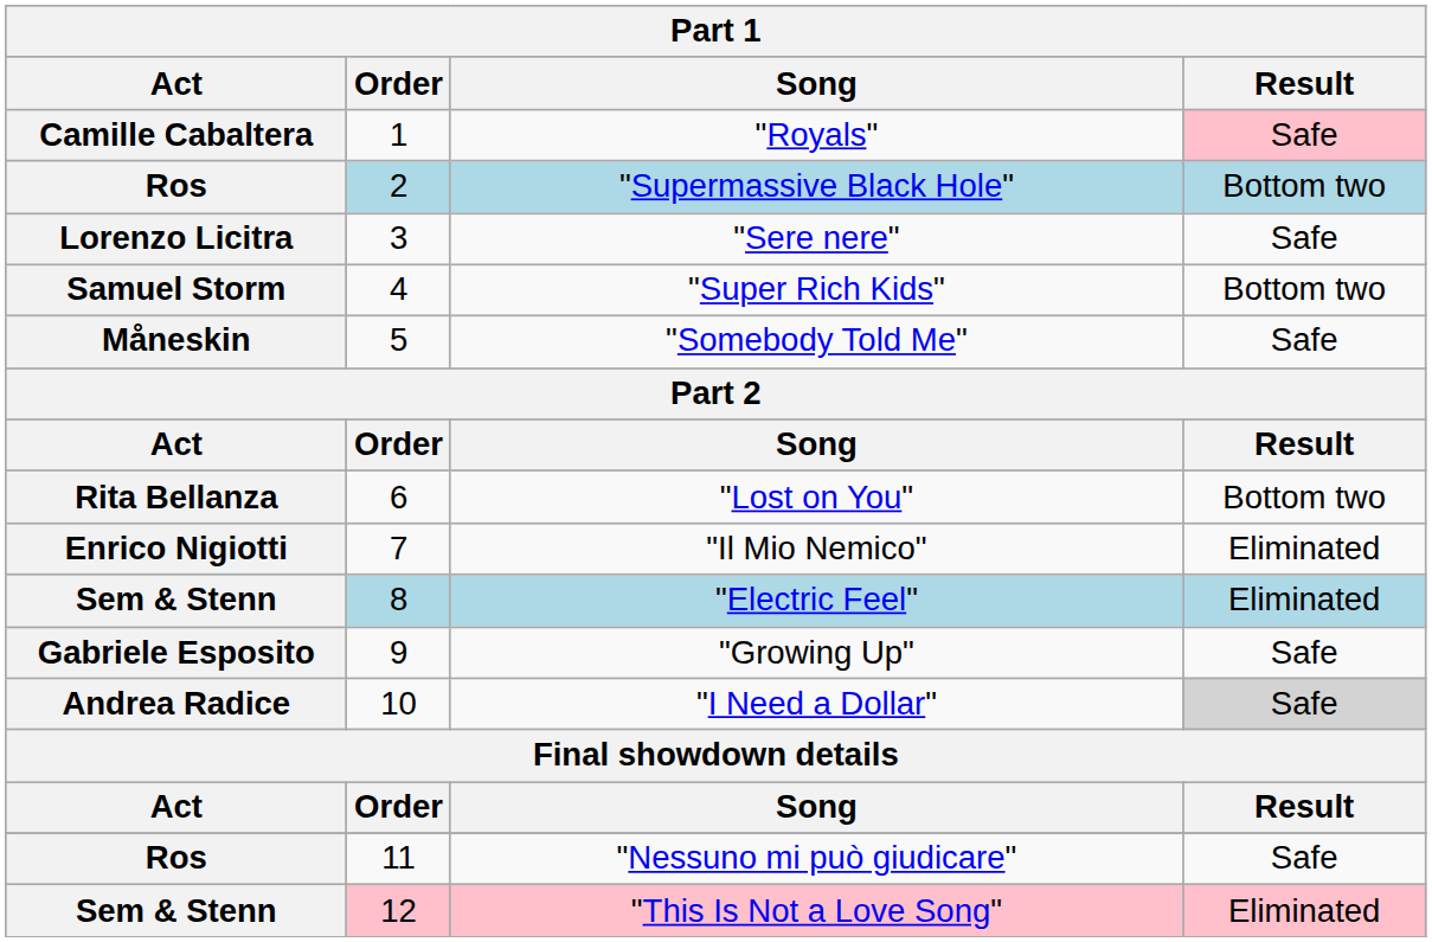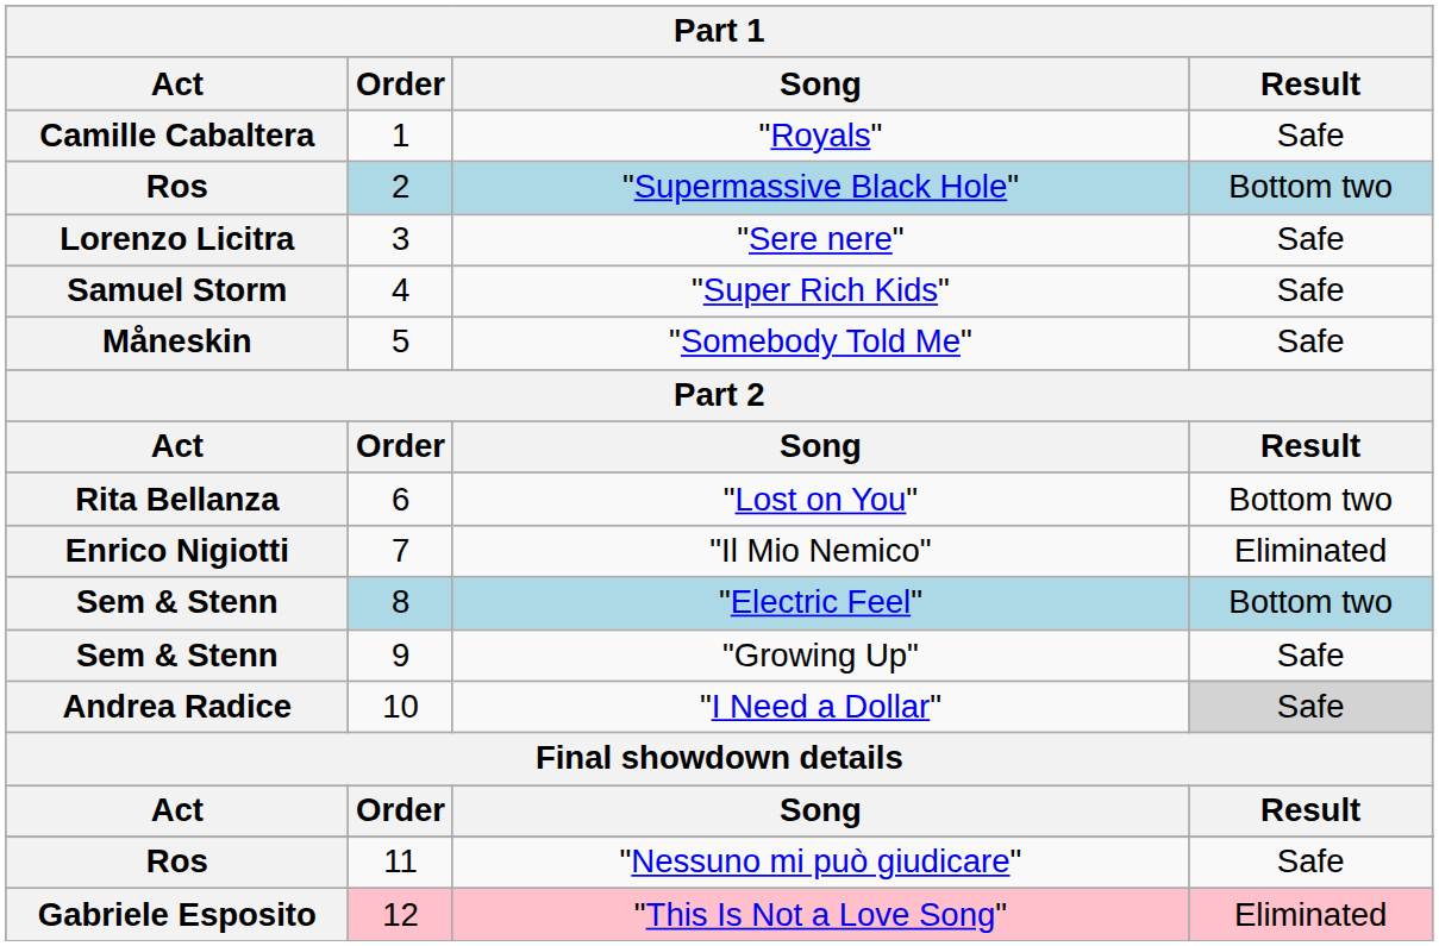"Royals" | Result: pink background -> no background
"Super Rich Kids" | Result: Bottom two -> Safe
"Electric Feel" | Result: Eliminated -> Bottom two
"Growing Up" | Act: Gabriele Esposito -> Sem & Stenn
"This Is Not a Love Song" | Act: Sem & Stenn -> Gabriele Esposito
